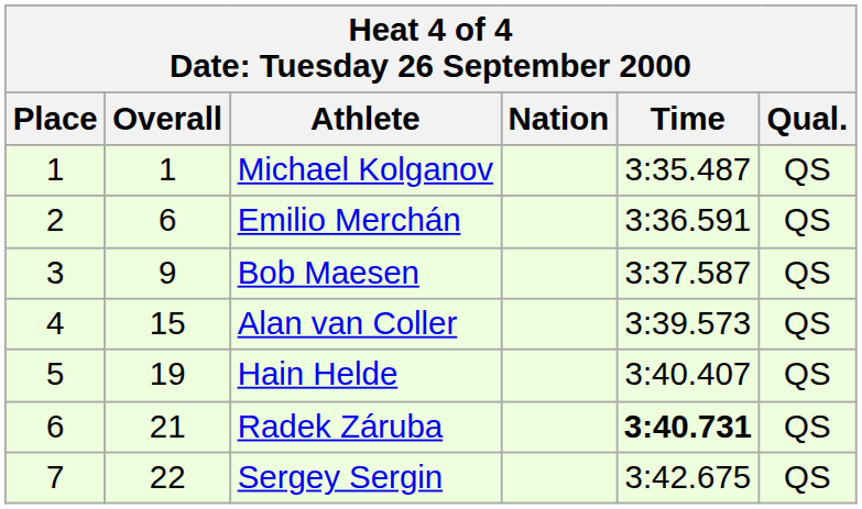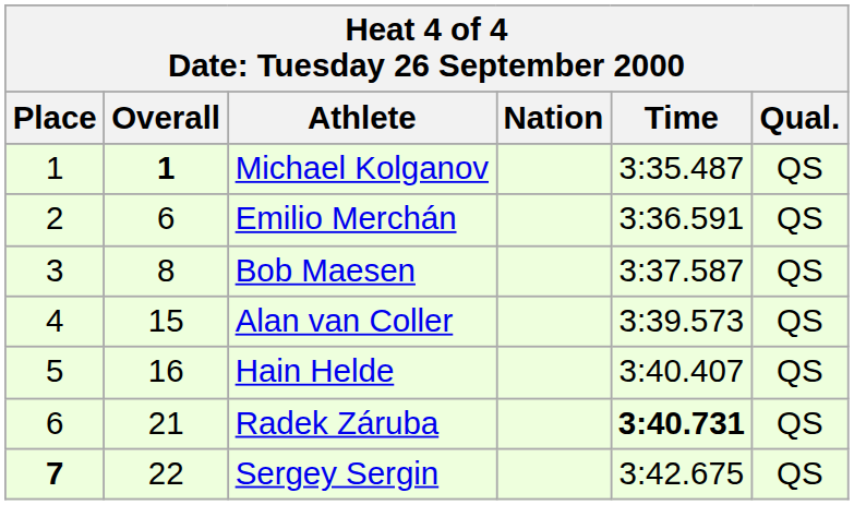Michael Kolganov | Overall: normal -> bold
Bob Maesen | Overall: 9 -> 8
Hain Helde | Overall: 19 -> 16
Sergey Sergin | Place: normal -> bold
